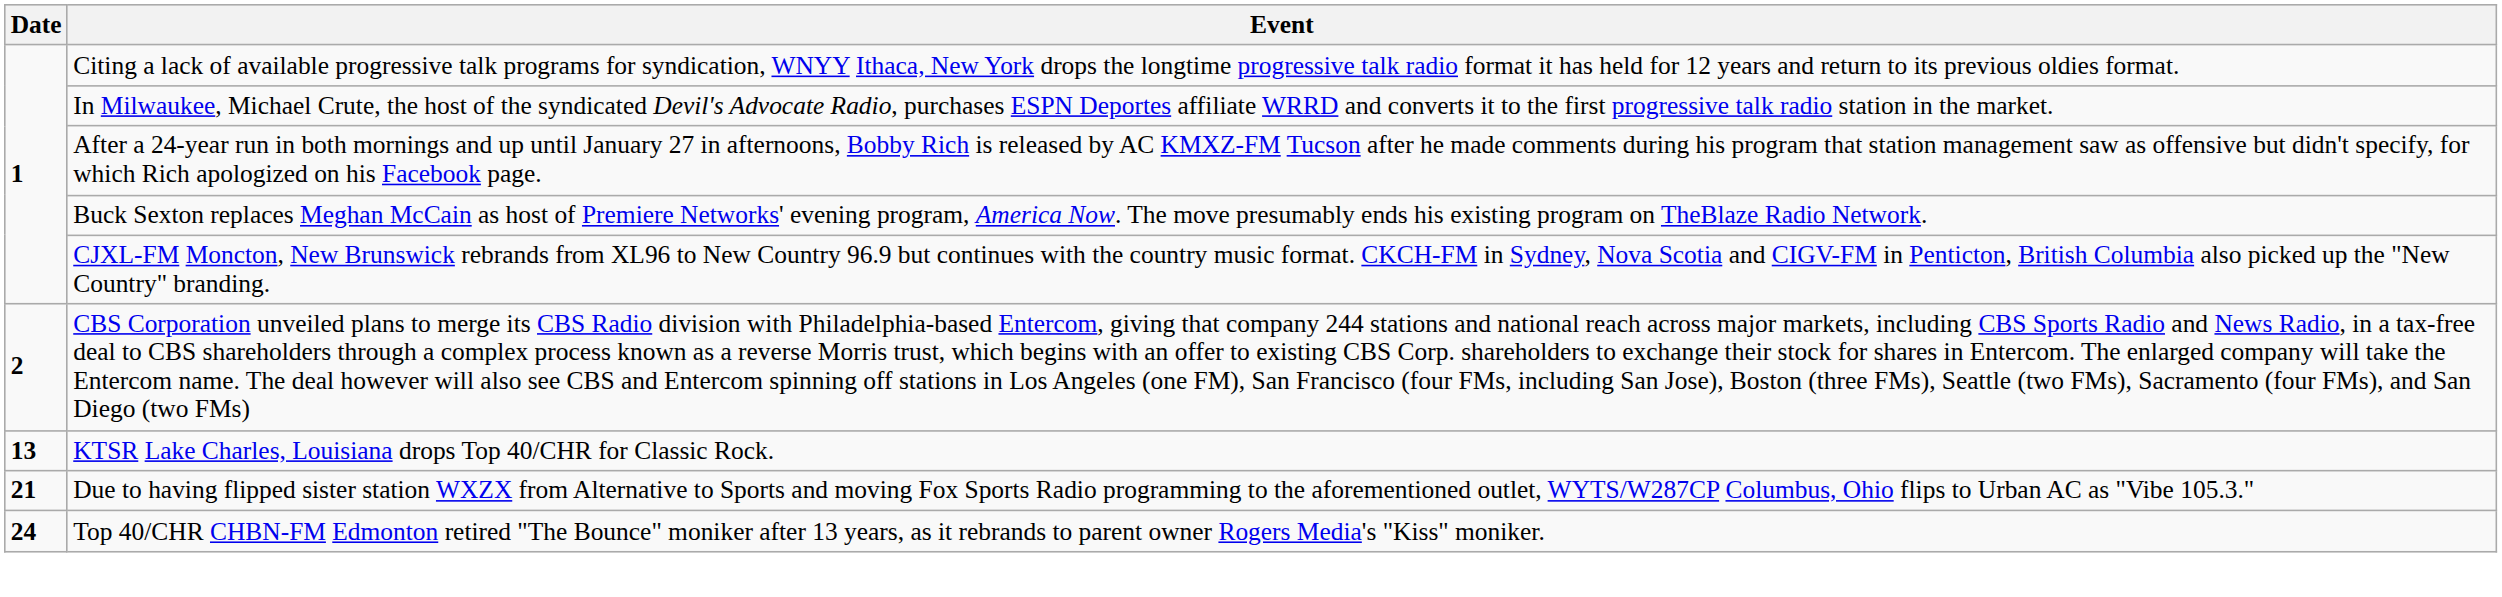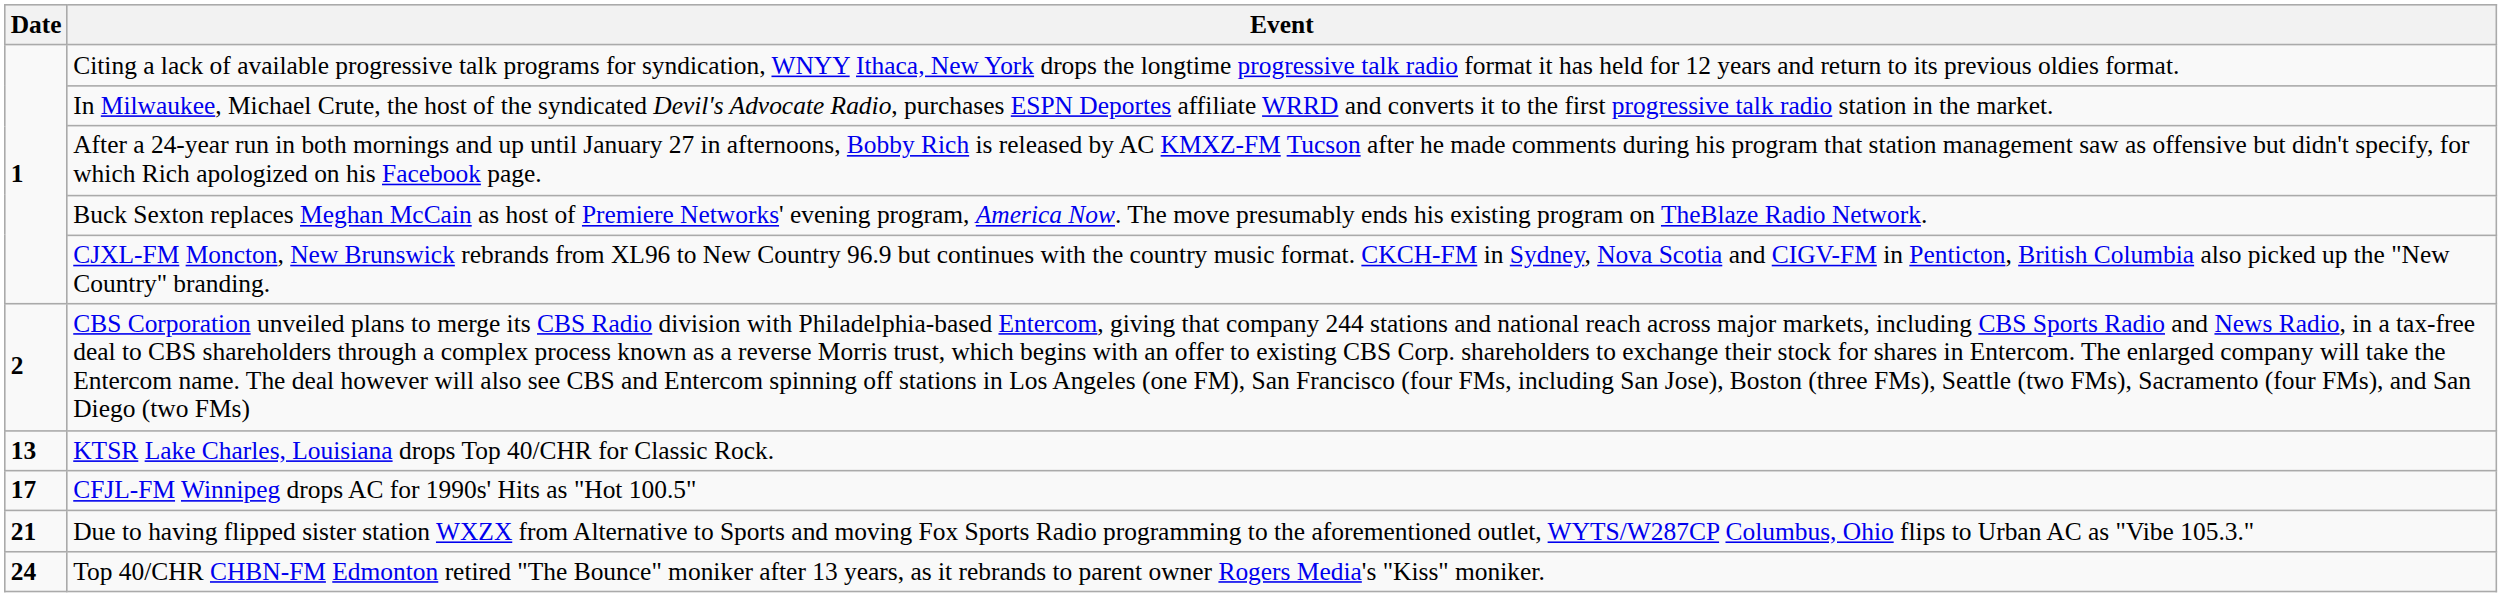+ row: 17 | CFJL-FM Winnipeg drops AC for 1990s' Hits as "Hot 100.5"
